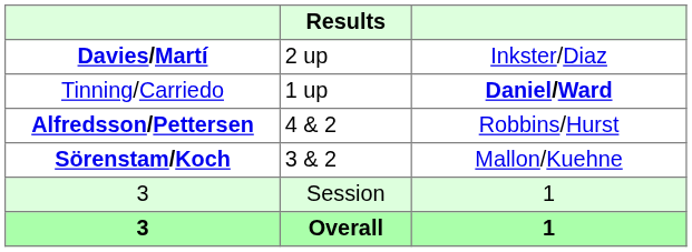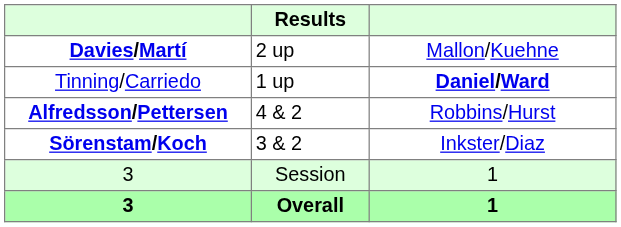Davies/Martí | column 3: Inkster/Diaz -> Mallon/Kuehne
Sörenstam/Koch | column 3: Mallon/Kuehne -> Inkster/Diaz
